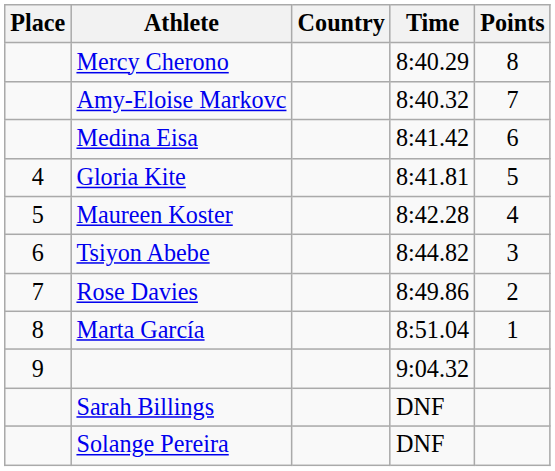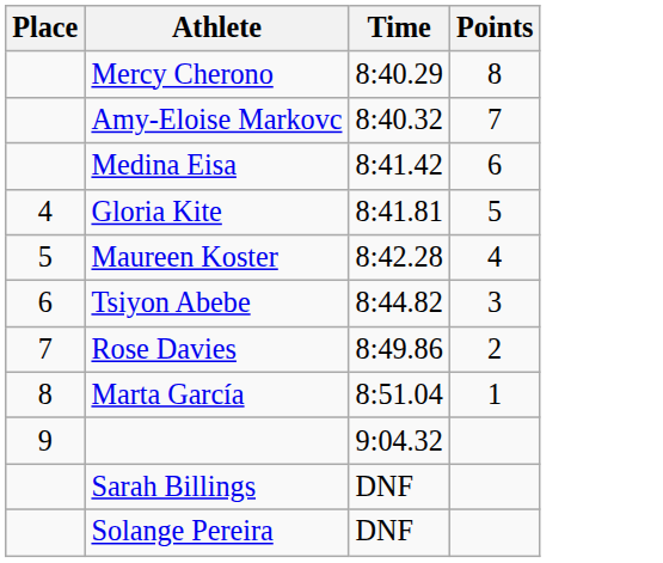- column: Country
